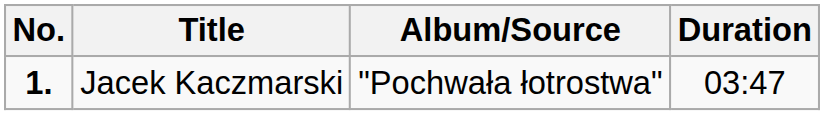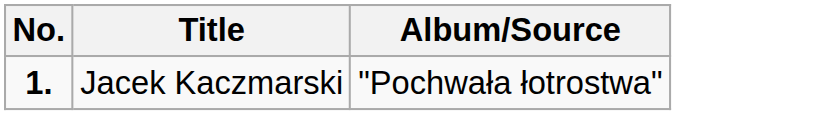- column: Duration | 03:47
